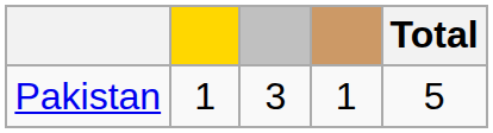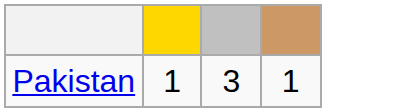- column: Total | 5
